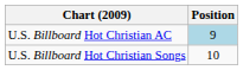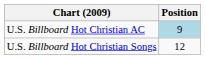U.S. Billboard Hot Christian Songs | Position: 10 -> 12
